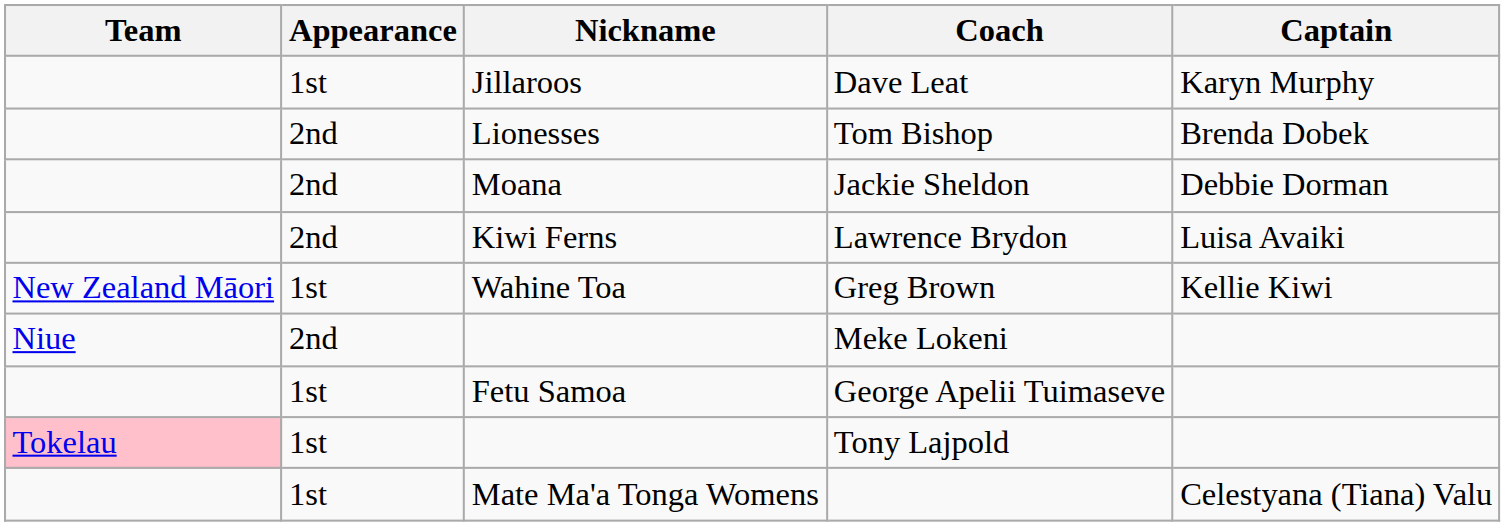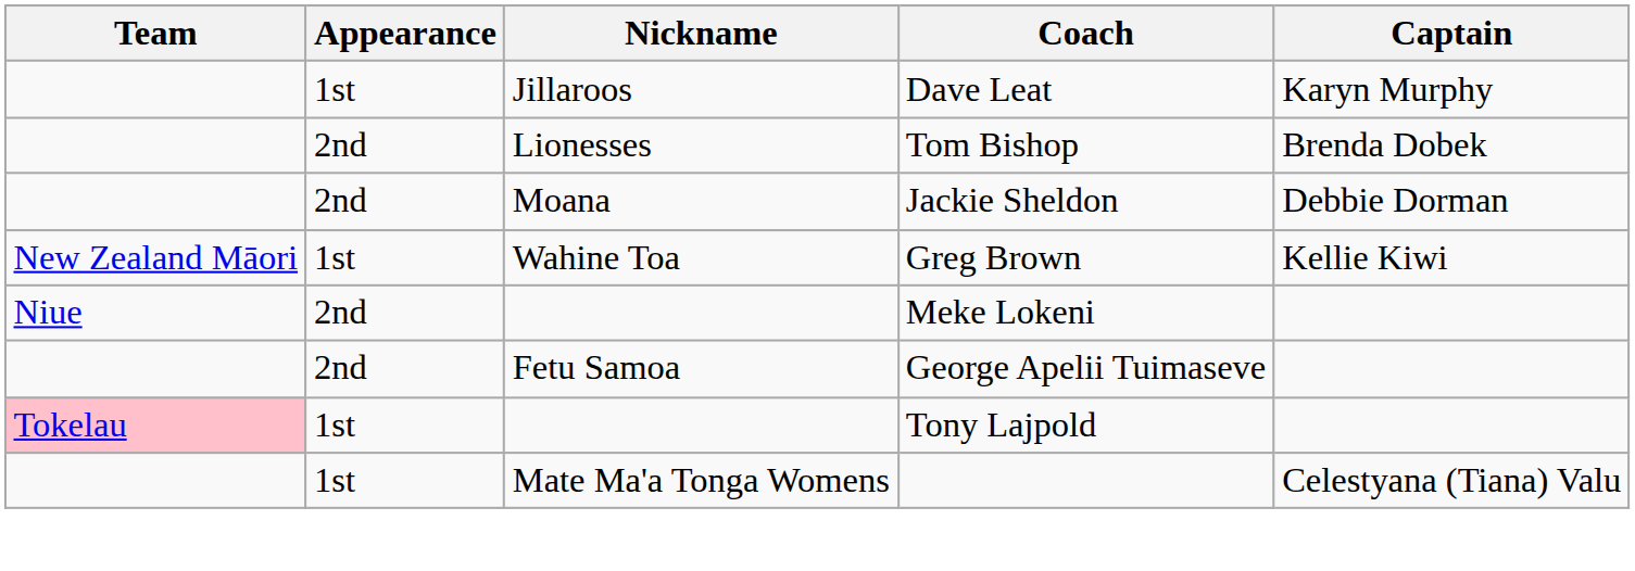- row: 2nd | Kiwi Ferns | Lawrence Brydon | Luisa Avaiki
George Apelii Tuimaseve | Appearance: 1st -> 2nd
